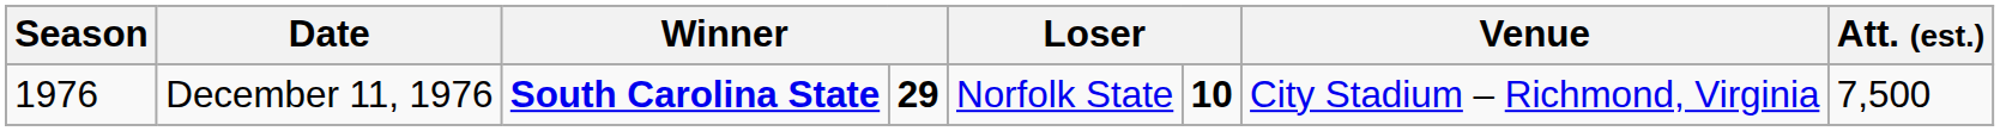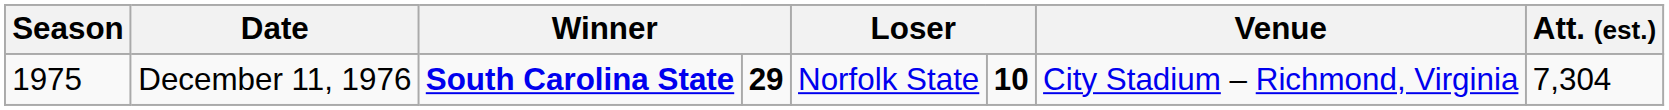December 11, 1976 | Season: 1976 -> 1975
December 11, 1976 | Att. (est.): 7,500 -> 7,304
